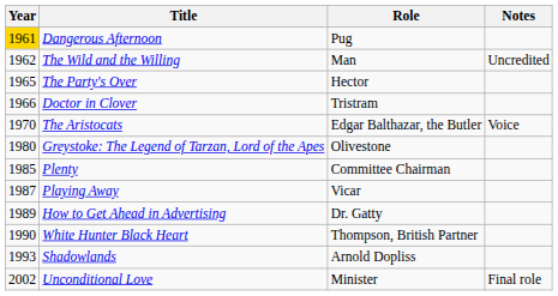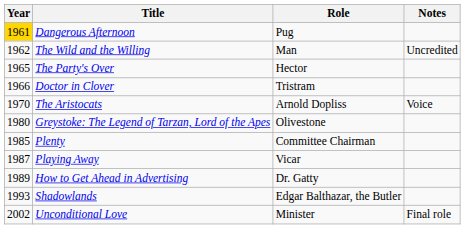The Aristocats | Role: Edgar Balthazar, the Butler -> Arnold Dopliss
- row: 1990 | White Hunter Black Heart | Thompson, British Partner
Shadowlands | Role: Arnold Dopliss -> Edgar Balthazar, the Butler
